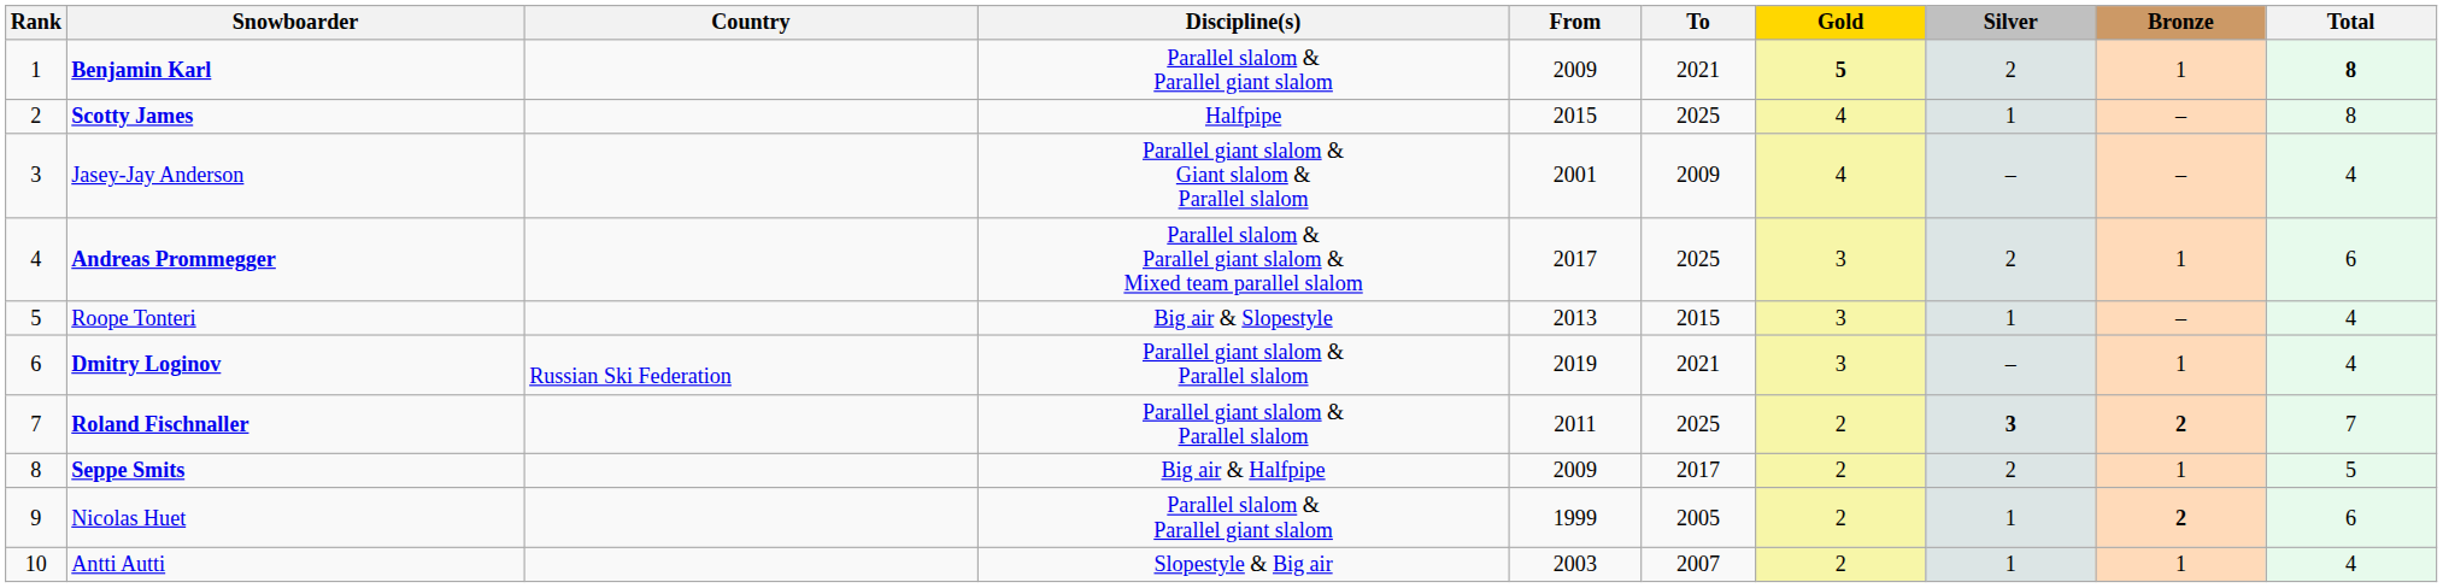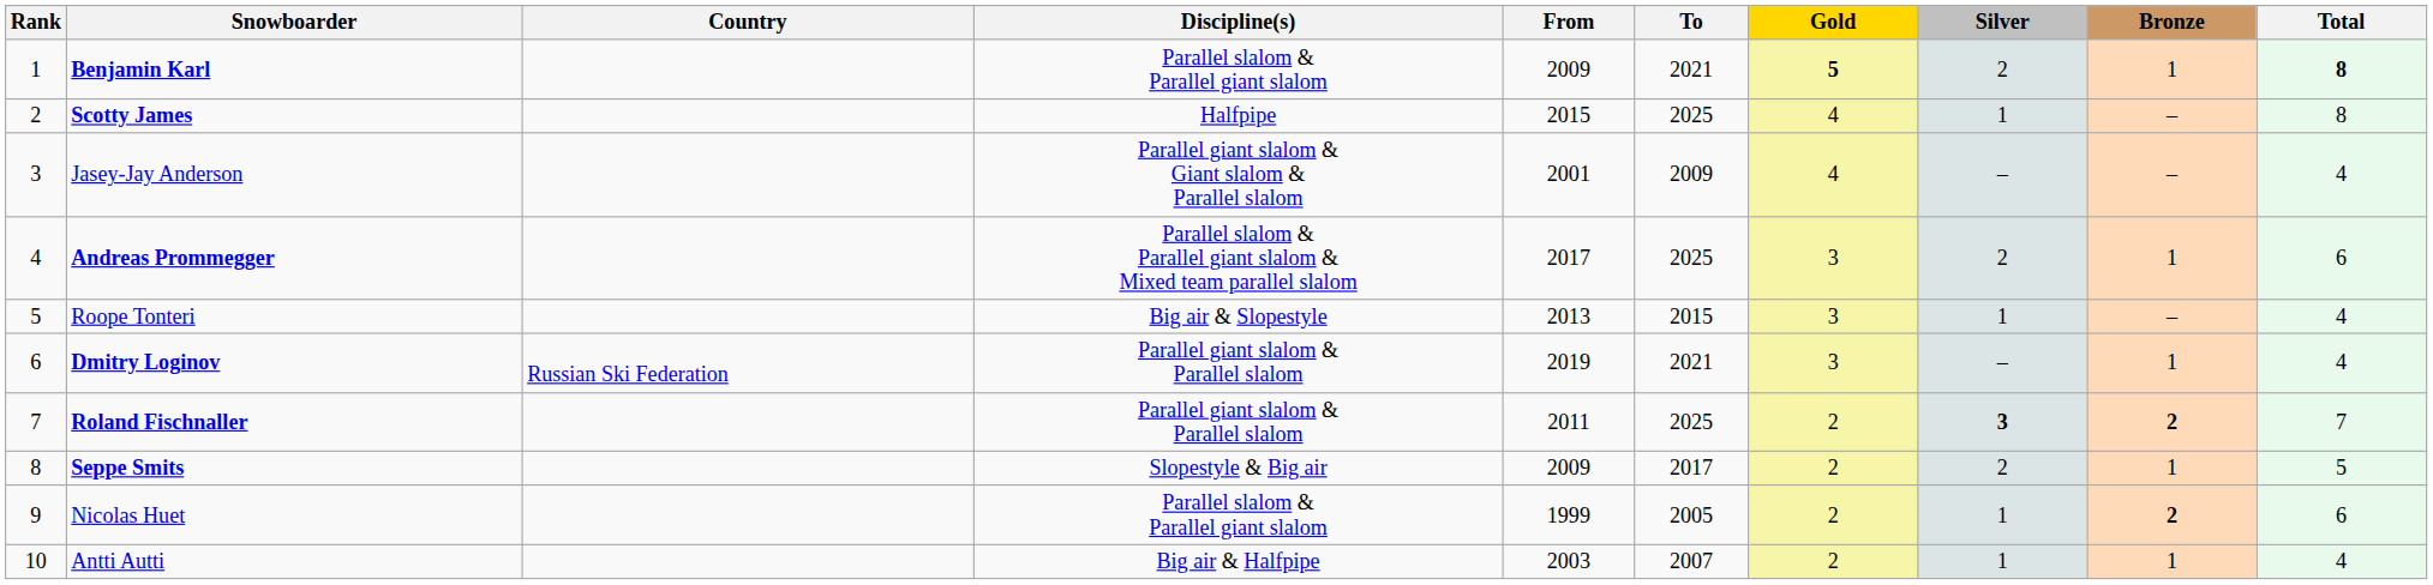Seppe Smits | Discipline(s): Big air & Halfpipe -> Slopestyle & Big air
Antti Autti | Discipline(s): Slopestyle & Big air -> Big air & Halfpipe
